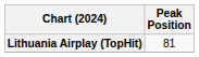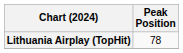Lithuania Airplay (TopHit) | Peak Position: 81 -> 78
